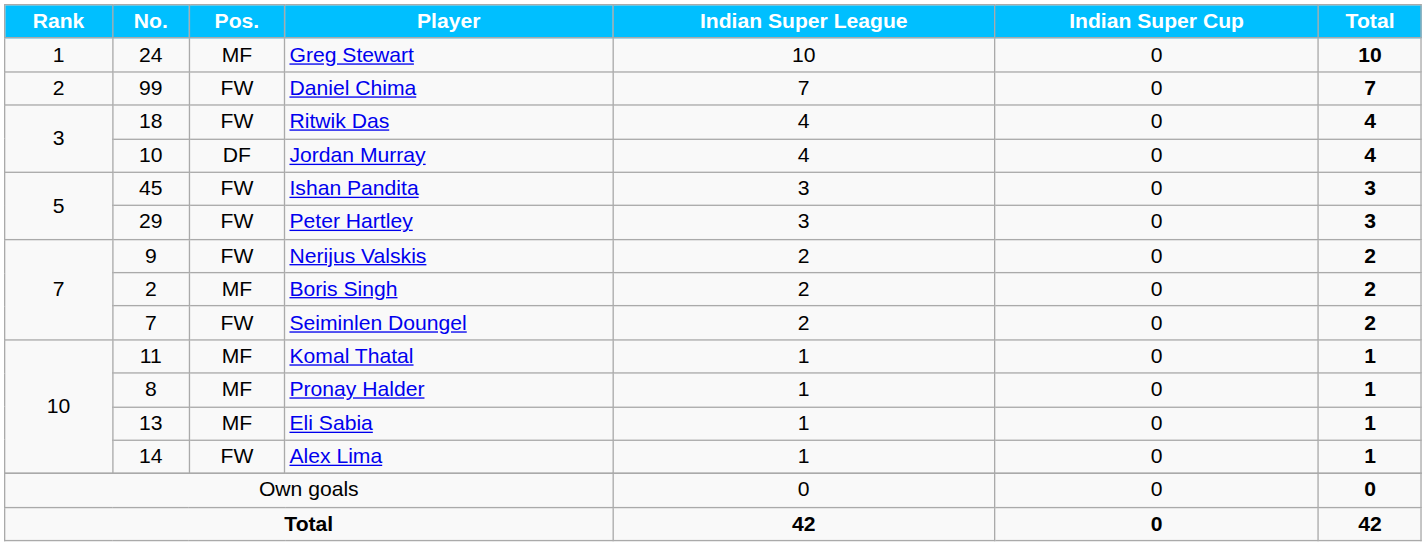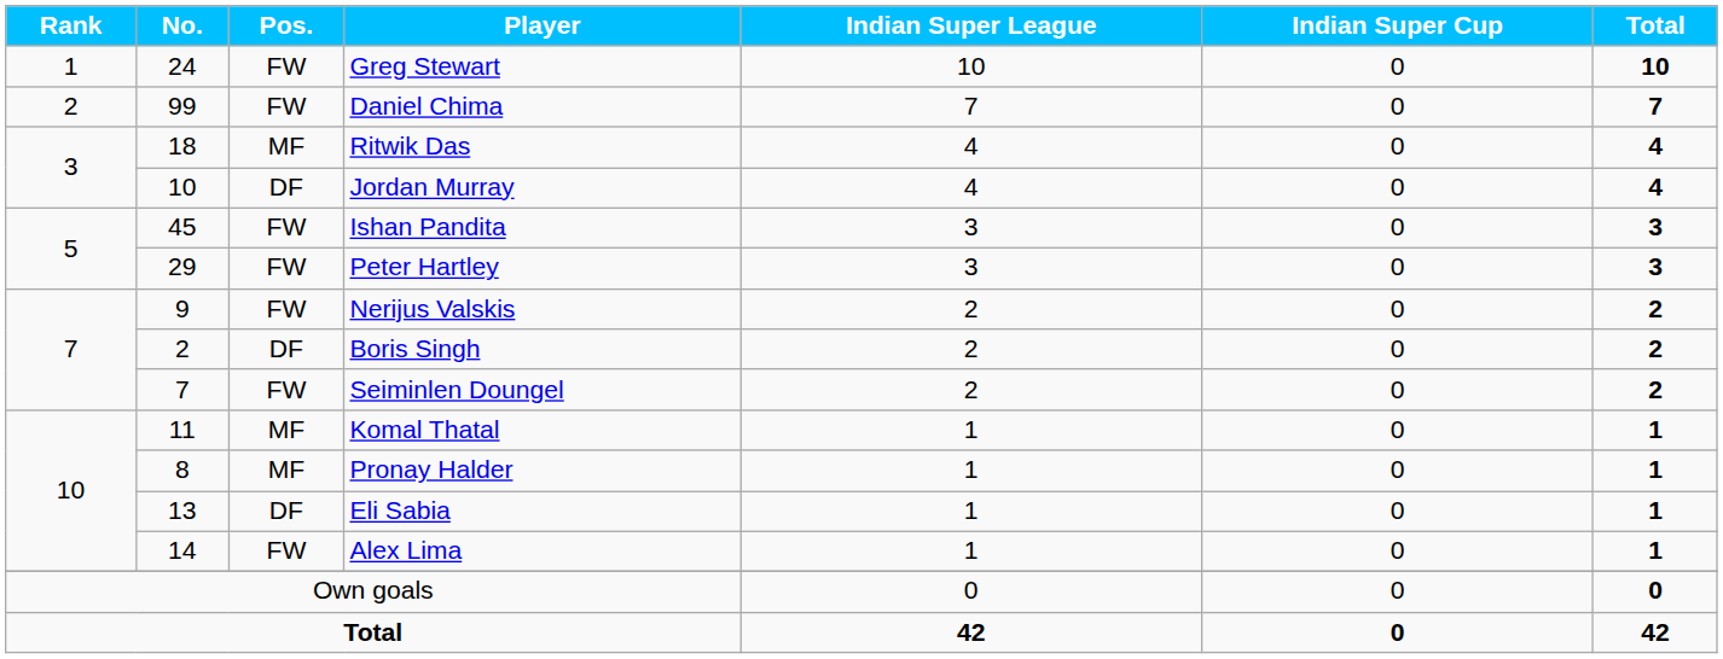Greg Stewart | Pos.: MF -> FW
Ritwik Das | Pos.: FW -> MF
Boris Singh | Pos.: MF -> DF
Eli Sabia | Pos.: MF -> DF
